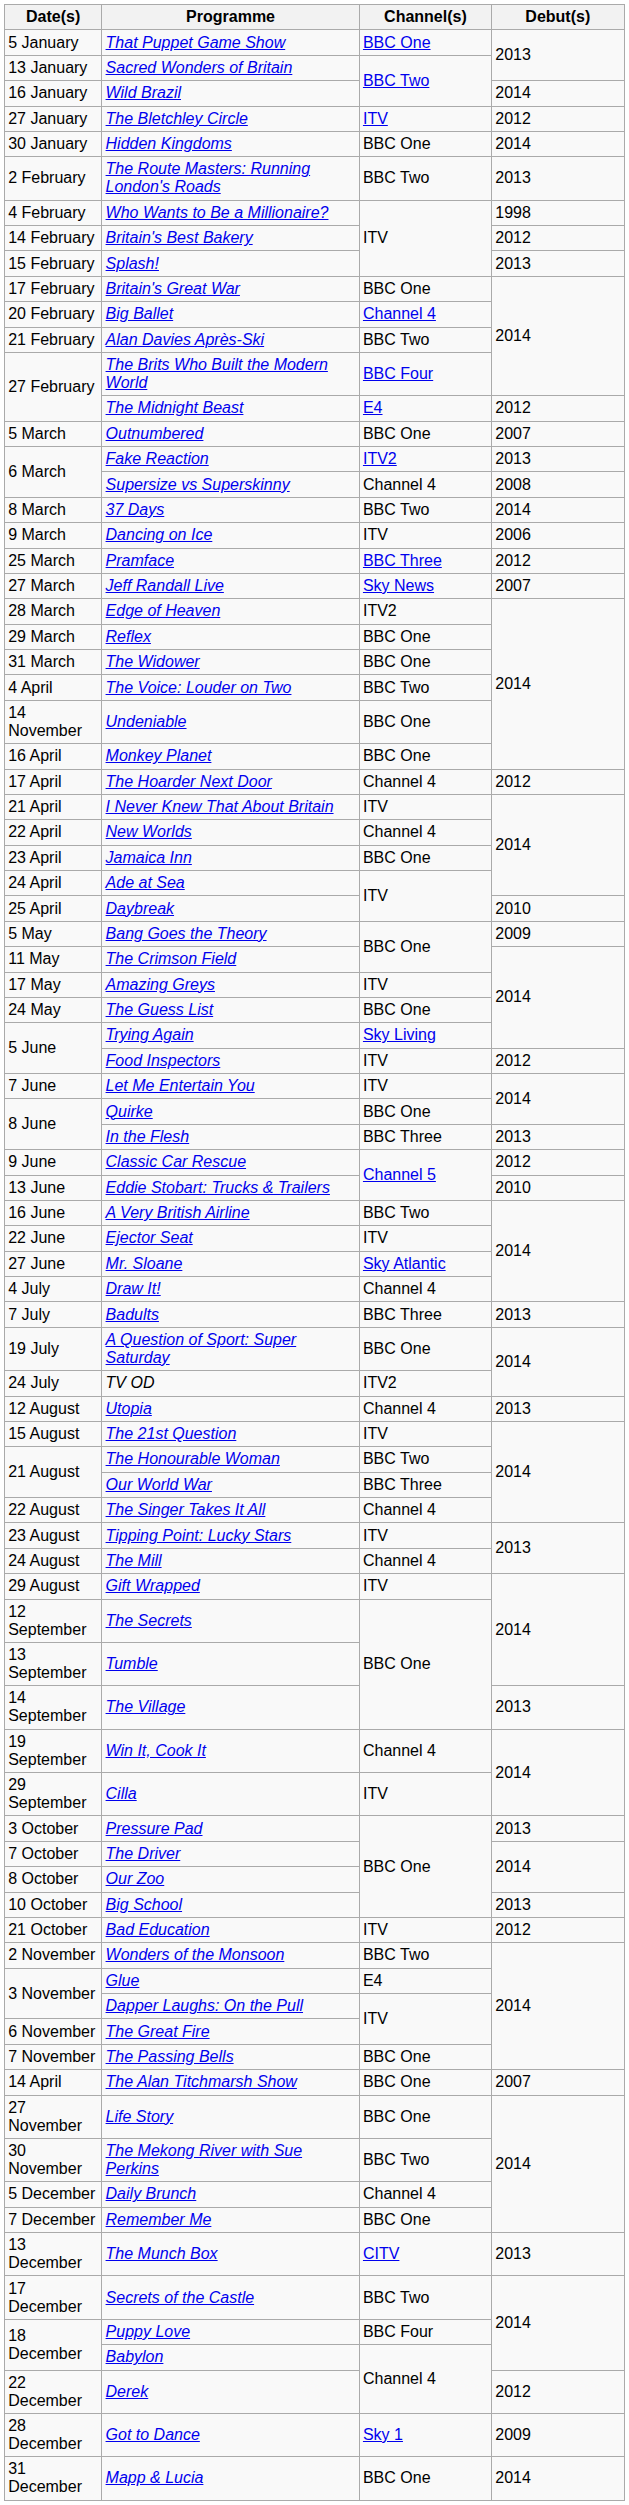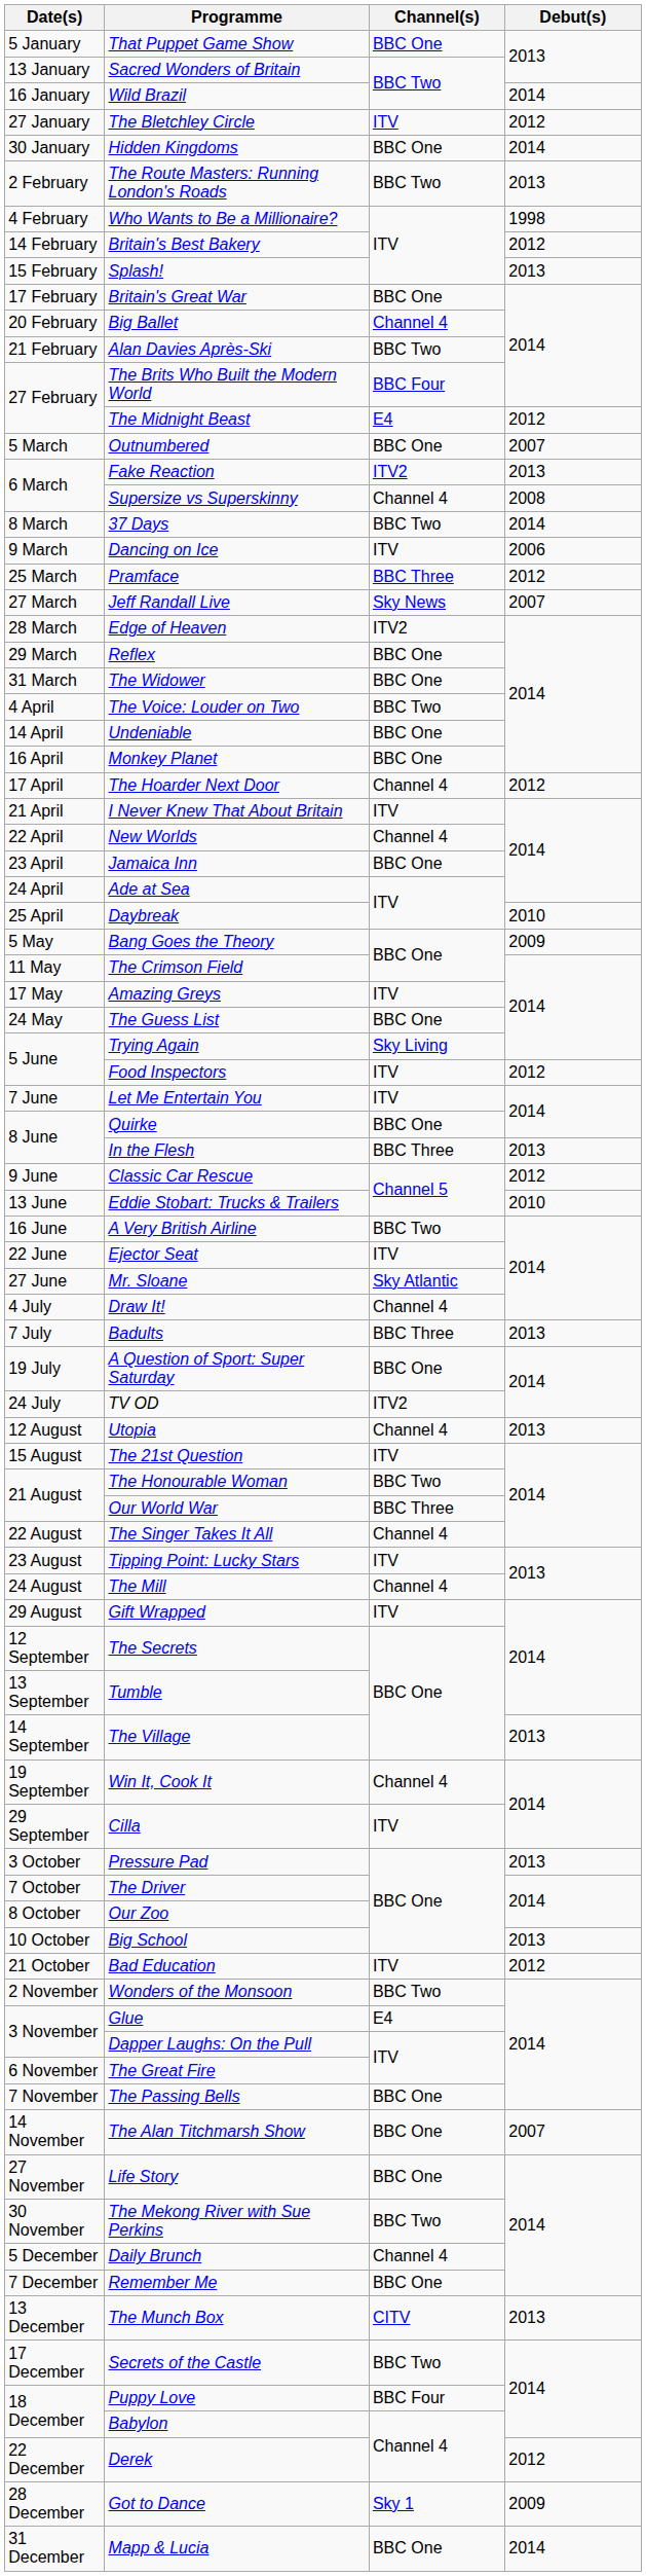Undeniable | Date(s): 14 November -> 14 April
The Alan Titchmarsh Show | Date(s): 14 April -> 14 November
